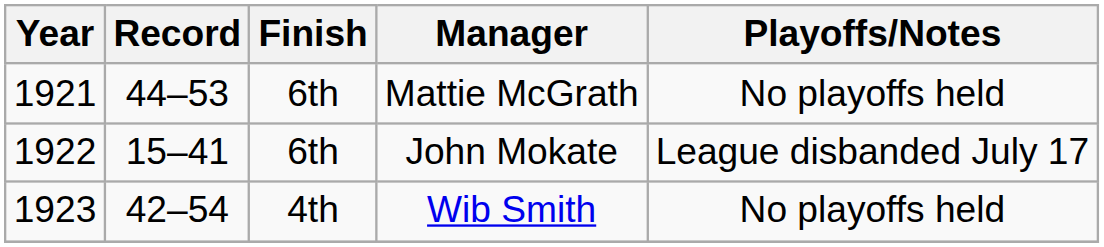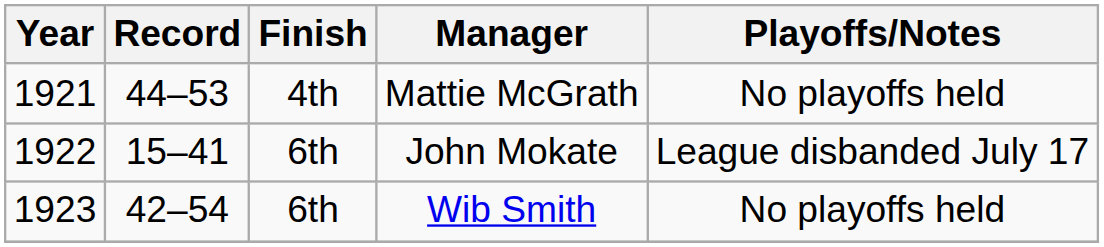Mattie McGrath | Finish: 6th -> 4th
Wib Smith | Finish: 4th -> 6th
